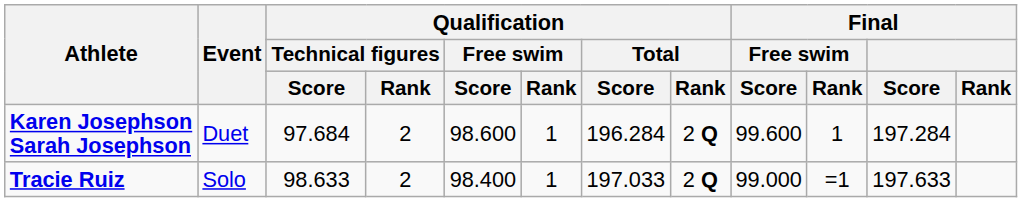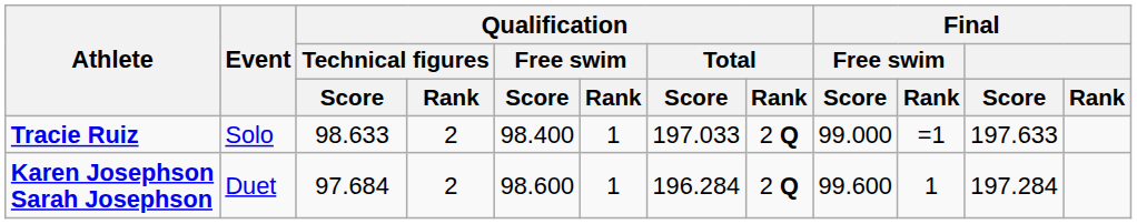rows swapped: Tracie Ruiz <-> Karen Josephson Sarah Josephson
